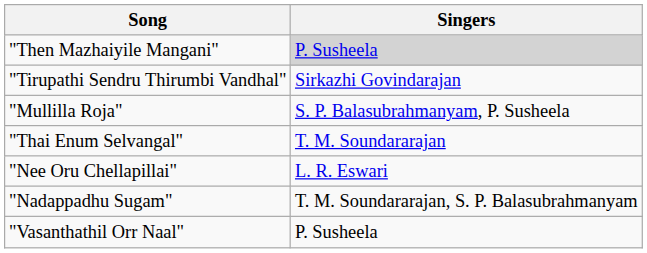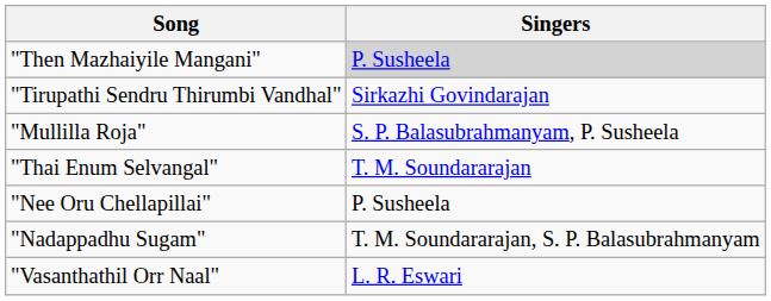"Nee Oru Chellapillai" | Singers: L. R. Eswari -> P. Susheela
"Vasanthathil Orr Naal" | Singers: P. Susheela -> L. R. Eswari
